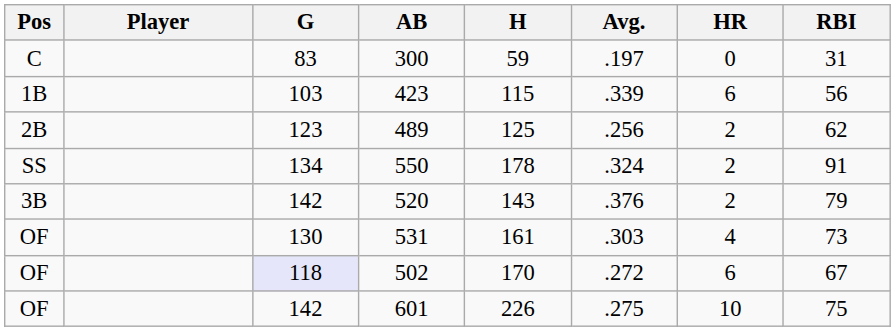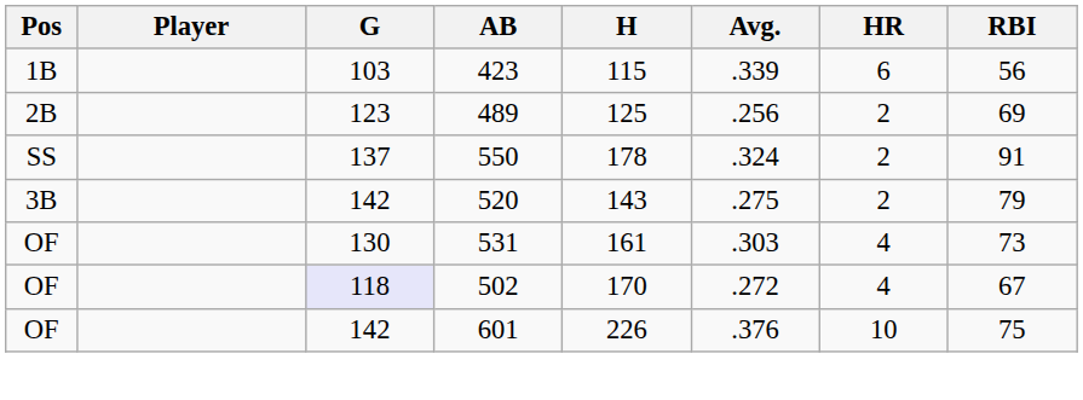- row: C | 83 | 300 | 59 | .197 | 0 | 31
489 | RBI: 62 -> 69
550 | G: 134 -> 137
520 | Avg.: .376 -> .275
502 | HR: 6 -> 4
601 | Avg.: .275 -> .376
